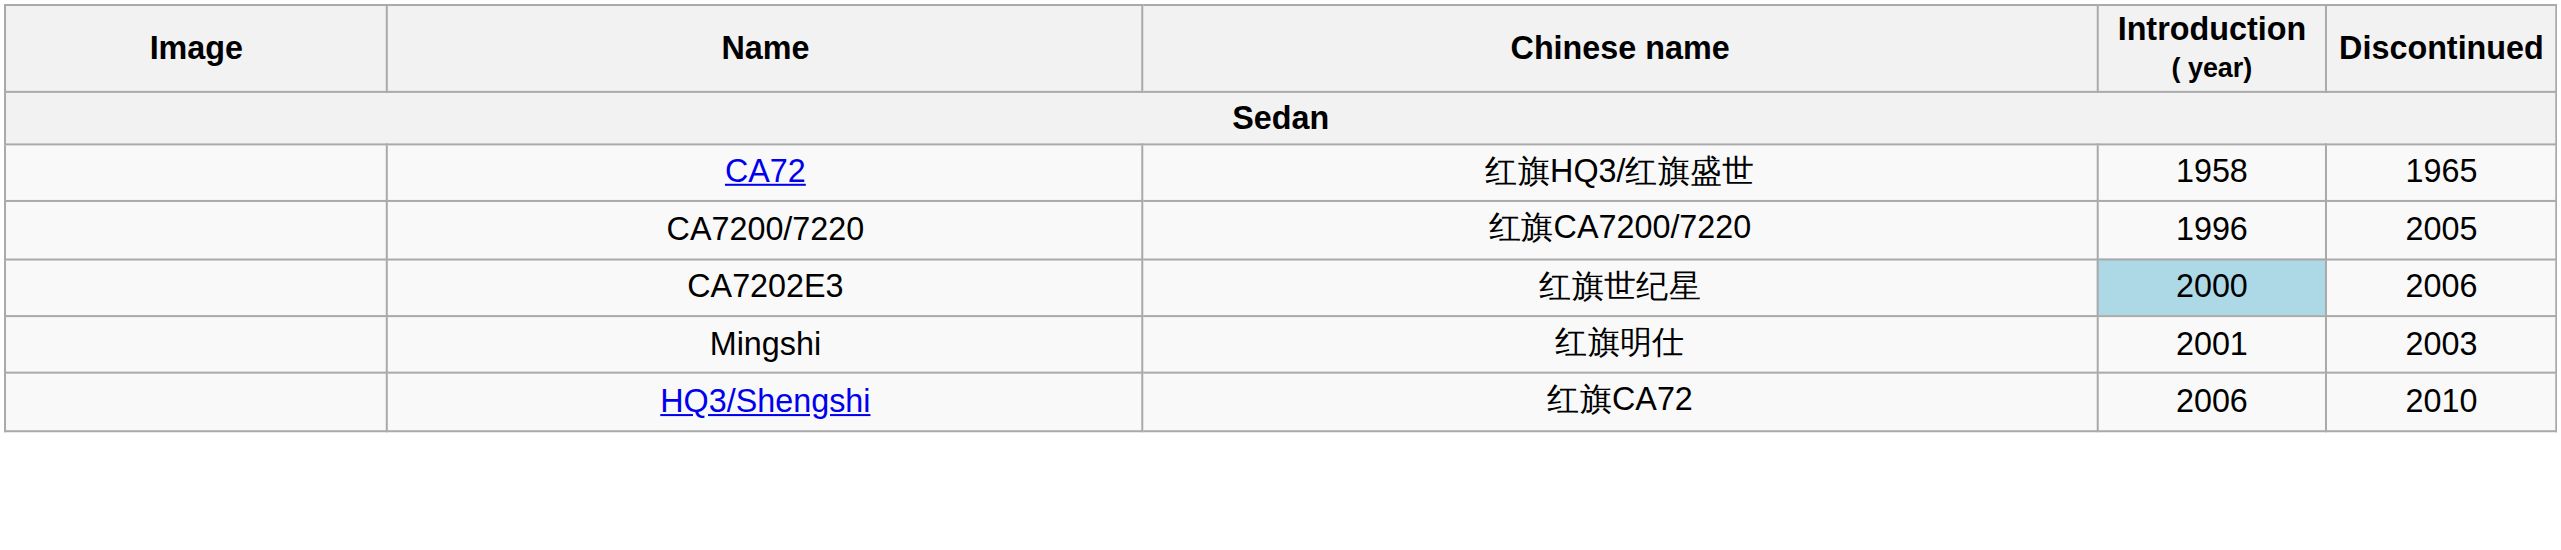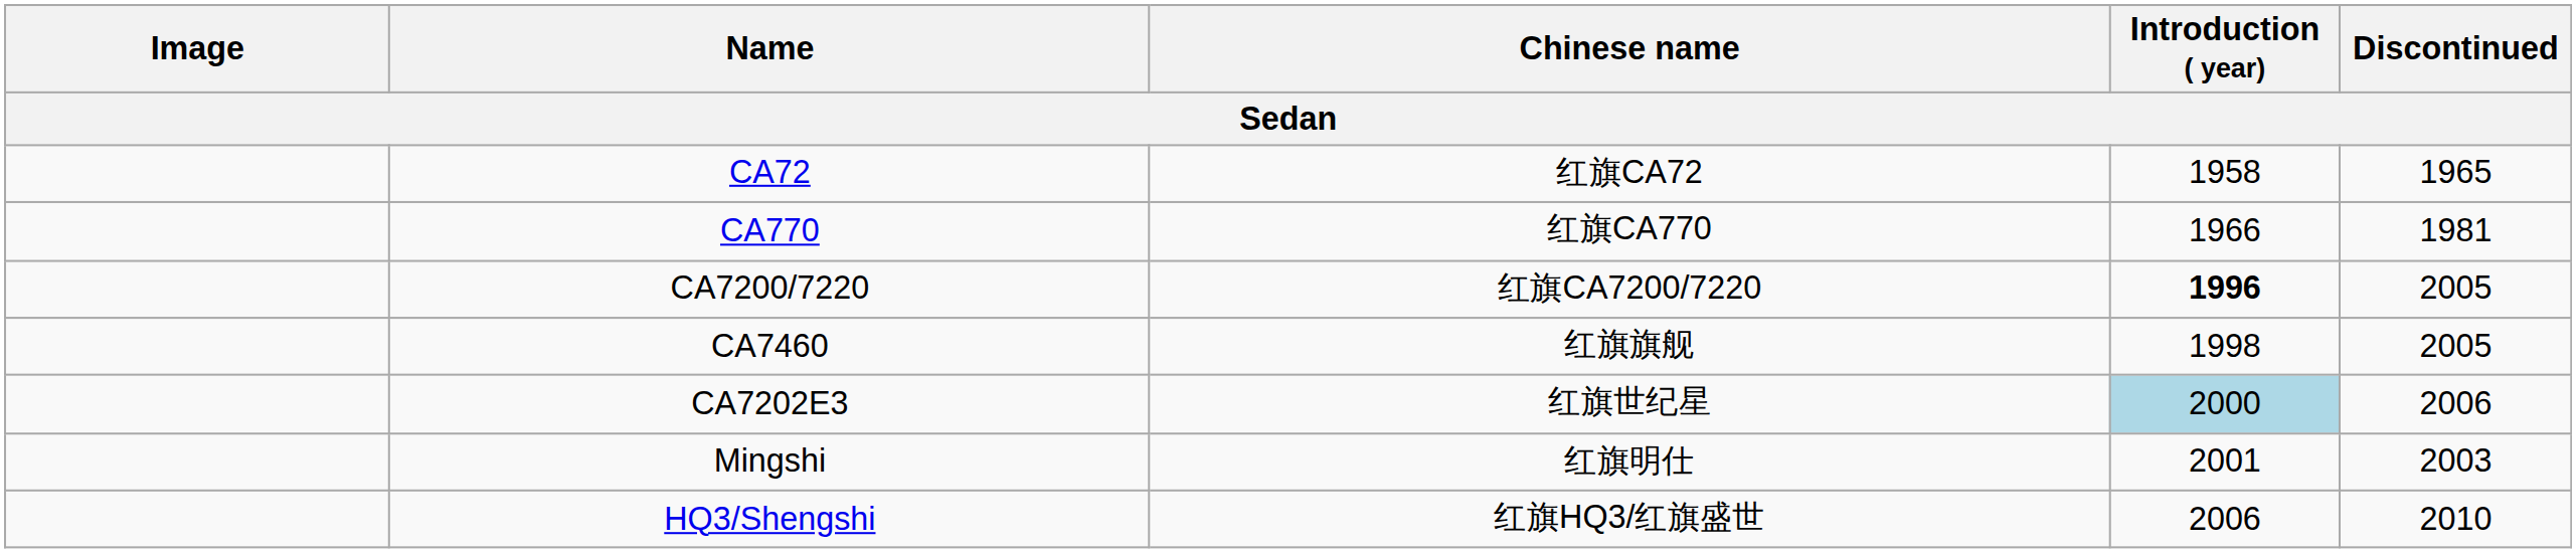CA72 | Chinese name: 红旗HQ3/红旗盛世 -> 红旗CA72
+ row: CA770 | 红旗CA770 | 1966 | 1981
CA7200/7220 | Introduction ( year): normal -> bold
+ row: CA7460 | 红旗旗舰 | 1998 | 2005
HQ3/Shengshi | Chinese name: 红旗CA72 -> 红旗HQ3/红旗盛世
